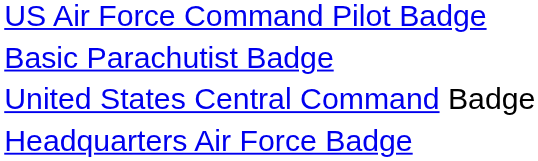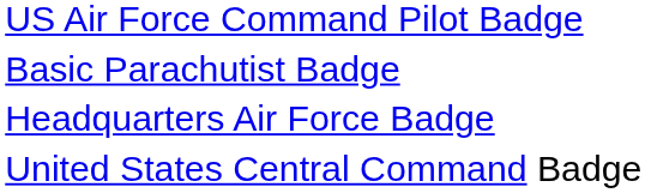rows swapped: United States Central Command Badge <-> Headquarters Air Force Badge
